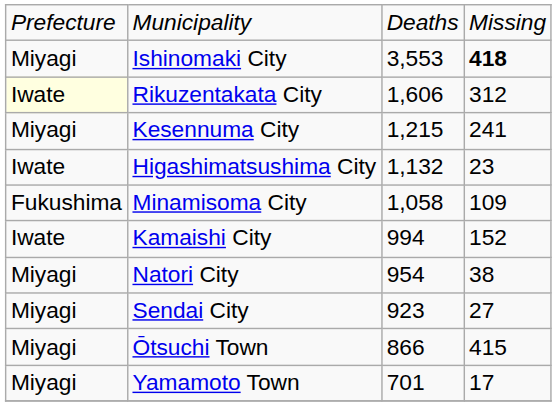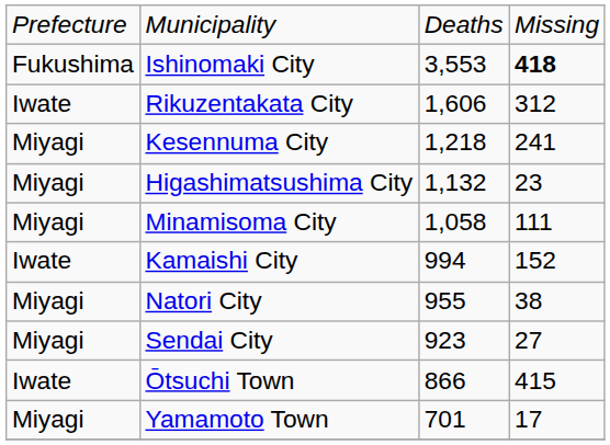Ishinomaki City | column 1: Miyagi -> Fukushima
Rikuzentakata City | column 1: lightyellow background -> no background
Kesennuma City | column 3: 1,215 -> 1,218
Higashimatsushima City | column 1: Iwate -> Miyagi
Minamisoma City | column 1: Fukushima -> Miyagi
Minamisoma City | column 4: 109 -> 111
Natori City | column 3: 954 -> 955
Ōtsuchi Town | column 1: Miyagi -> Iwate
